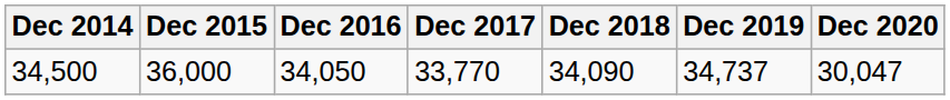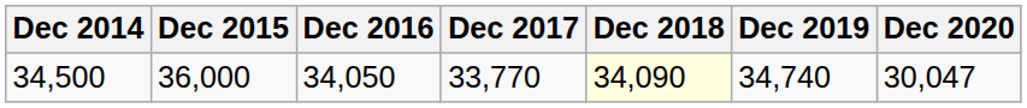34,500 | Dec 2018: no background -> lightyellow background
34,500 | Dec 2019: 34,737 -> 34,740
